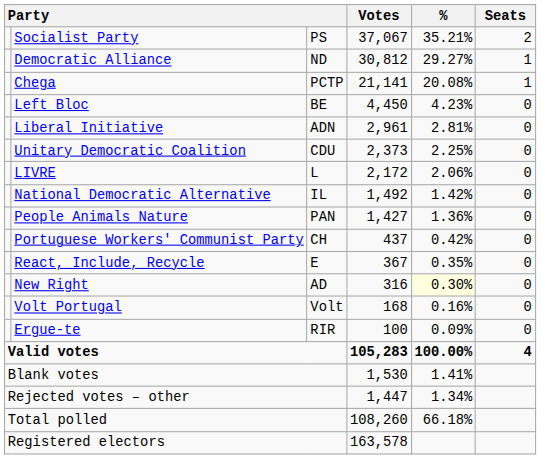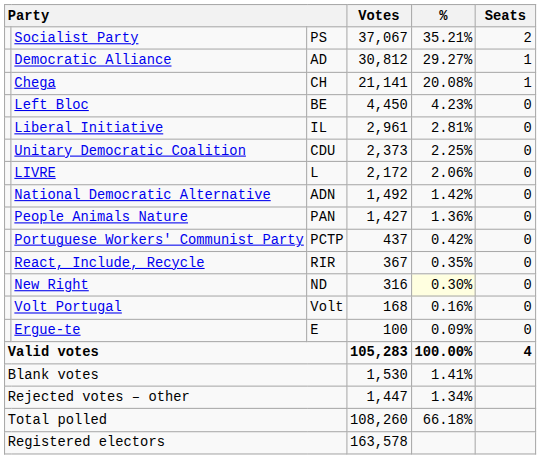Democratic Alliance | column 3: ND -> AD
Chega | column 3: PCTP -> CH
Liberal Initiative | column 3: ADN -> IL
National Democratic Alternative | column 3: IL -> ADN
Portuguese Workers' Communist Party | column 3: CH -> PCTP
React, Include, Recycle | column 3: E -> RIR
New Right | column 3: AD -> ND
Ergue-te | column 3: RIR -> E
